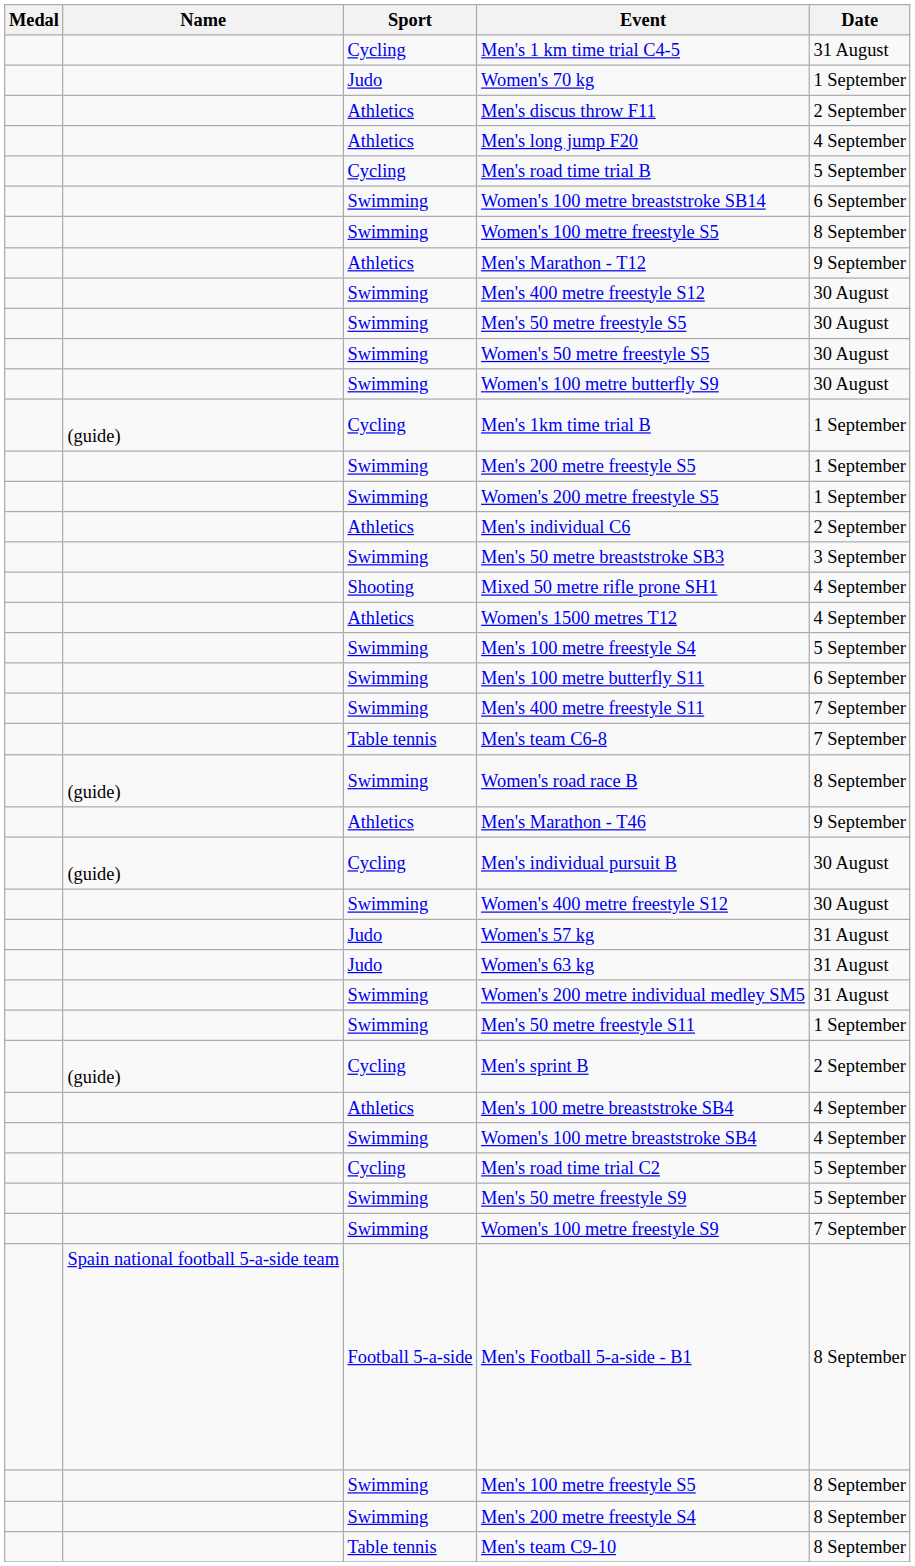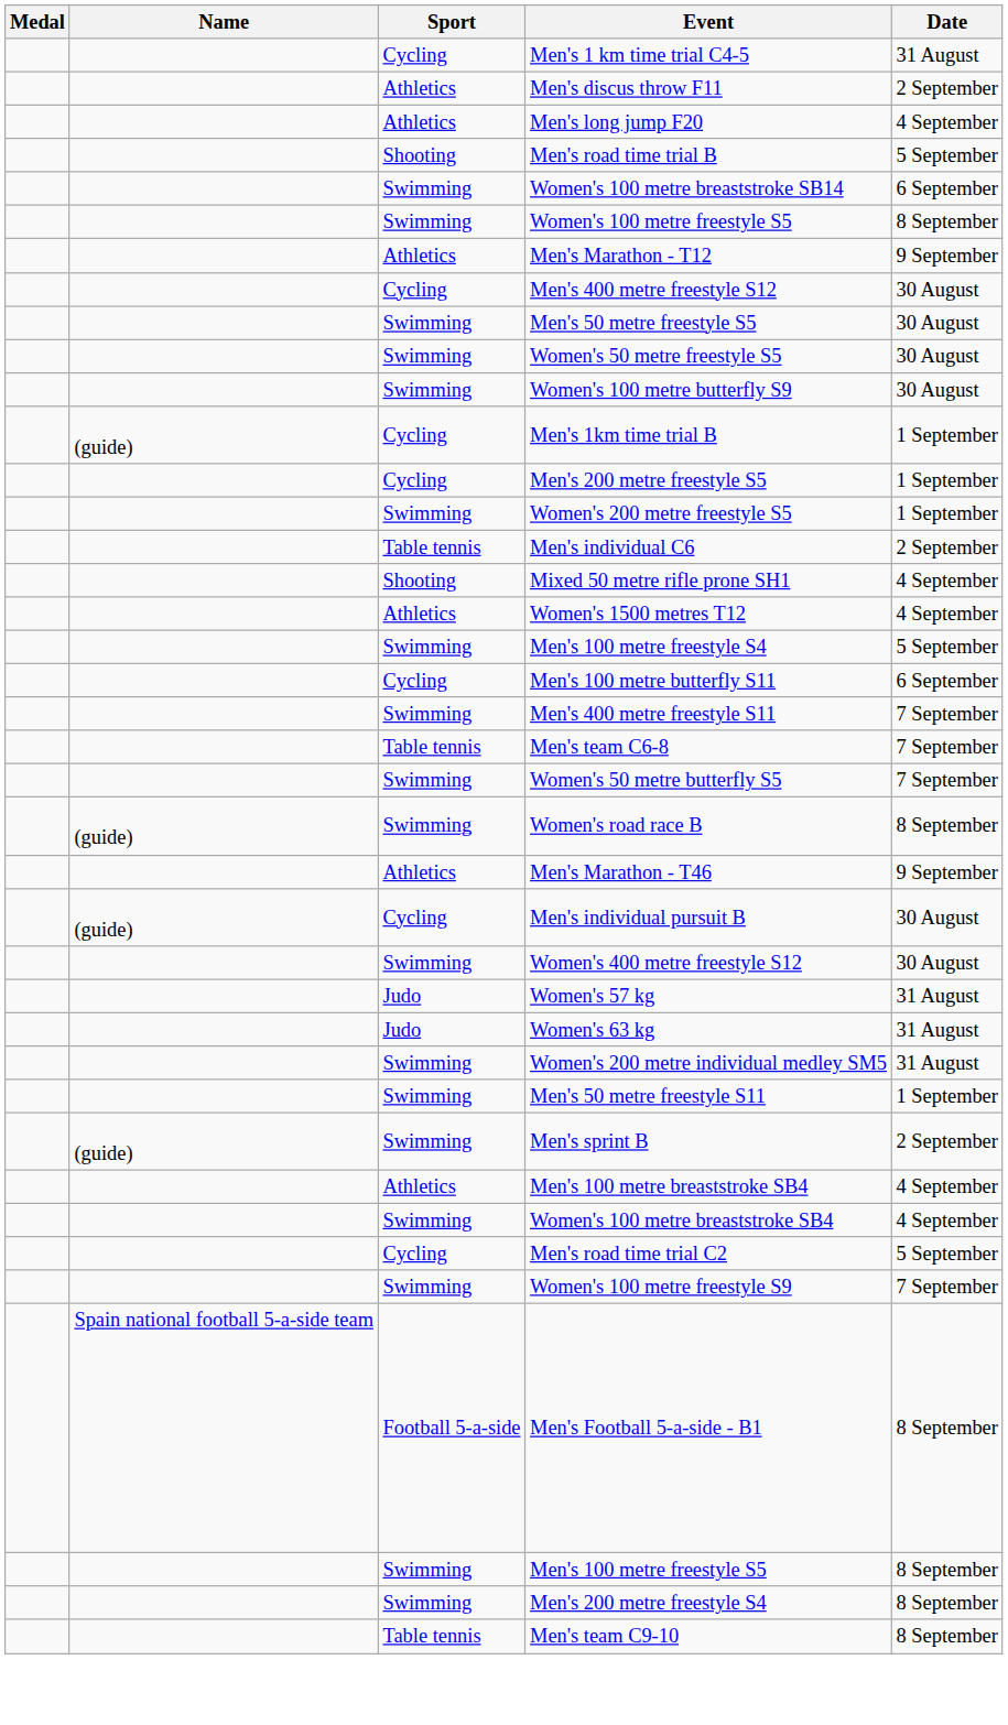- row: Judo | Women's 70 kg | 1 September
Men's road time trial B | Sport: Cycling -> Shooting
Men's 400 metre freestyle S12 | Sport: Swimming -> Cycling
Men's 200 metre freestyle S5 | Sport: Swimming -> Cycling
Men's individual C6 | Sport: Athletics -> Table tennis
- row: Swimming | Men's 50 metre breaststroke SB3 | 3 September
Men's 100 metre butterfly S11 | Sport: Swimming -> Cycling
+ row: Swimming | Women's 50 metre butterfly S5 | 7 September
Men's sprint B | Sport: Cycling -> Swimming
- row: Swimming | Men's 50 metre freestyle S9 | 5 September
